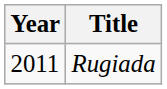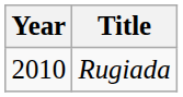Rugiada | Year: 2011 -> 2010
